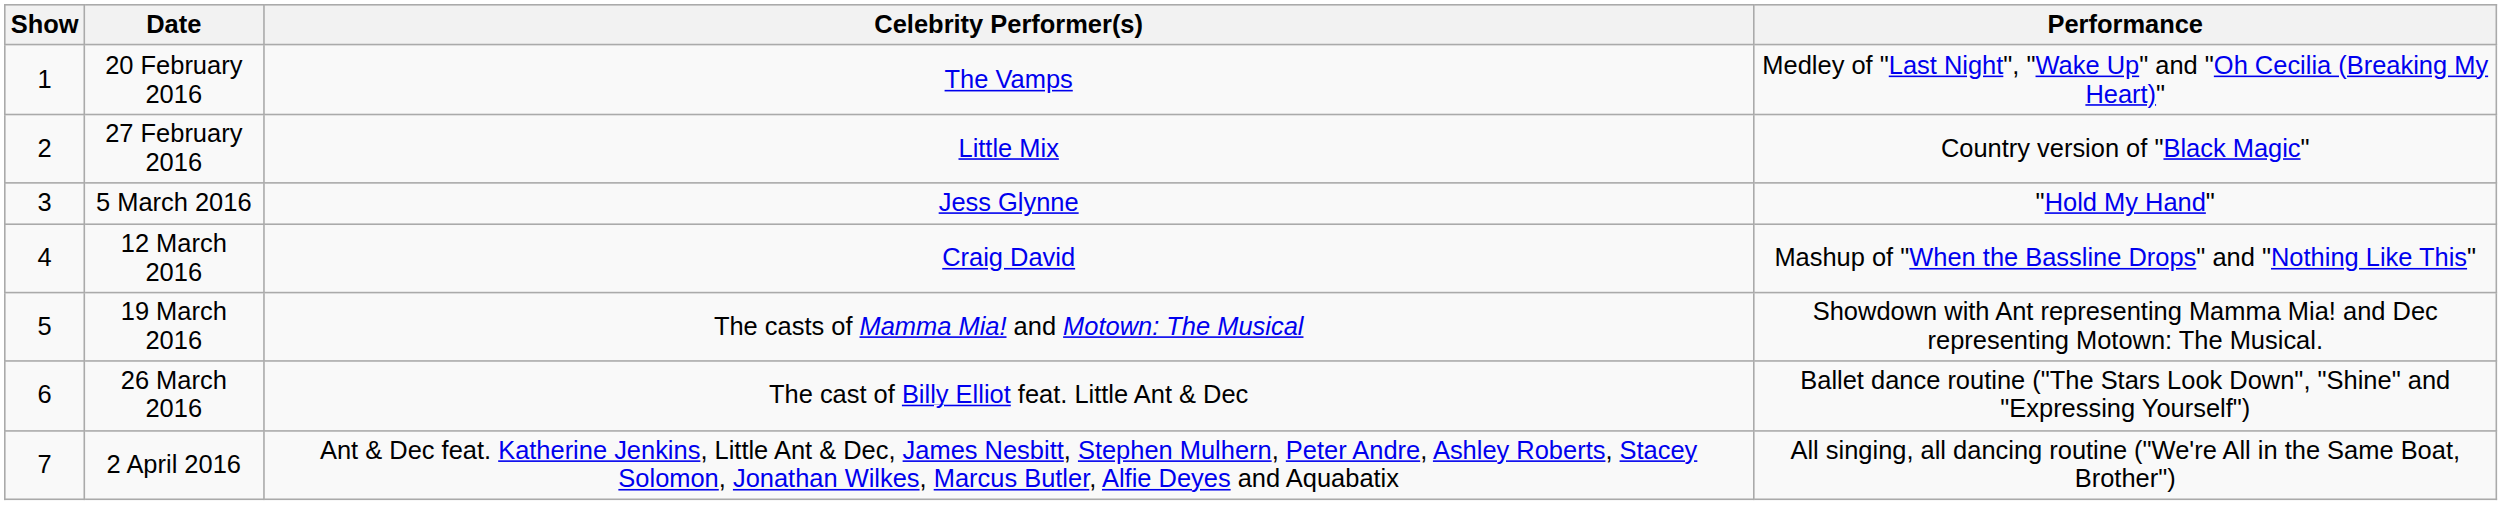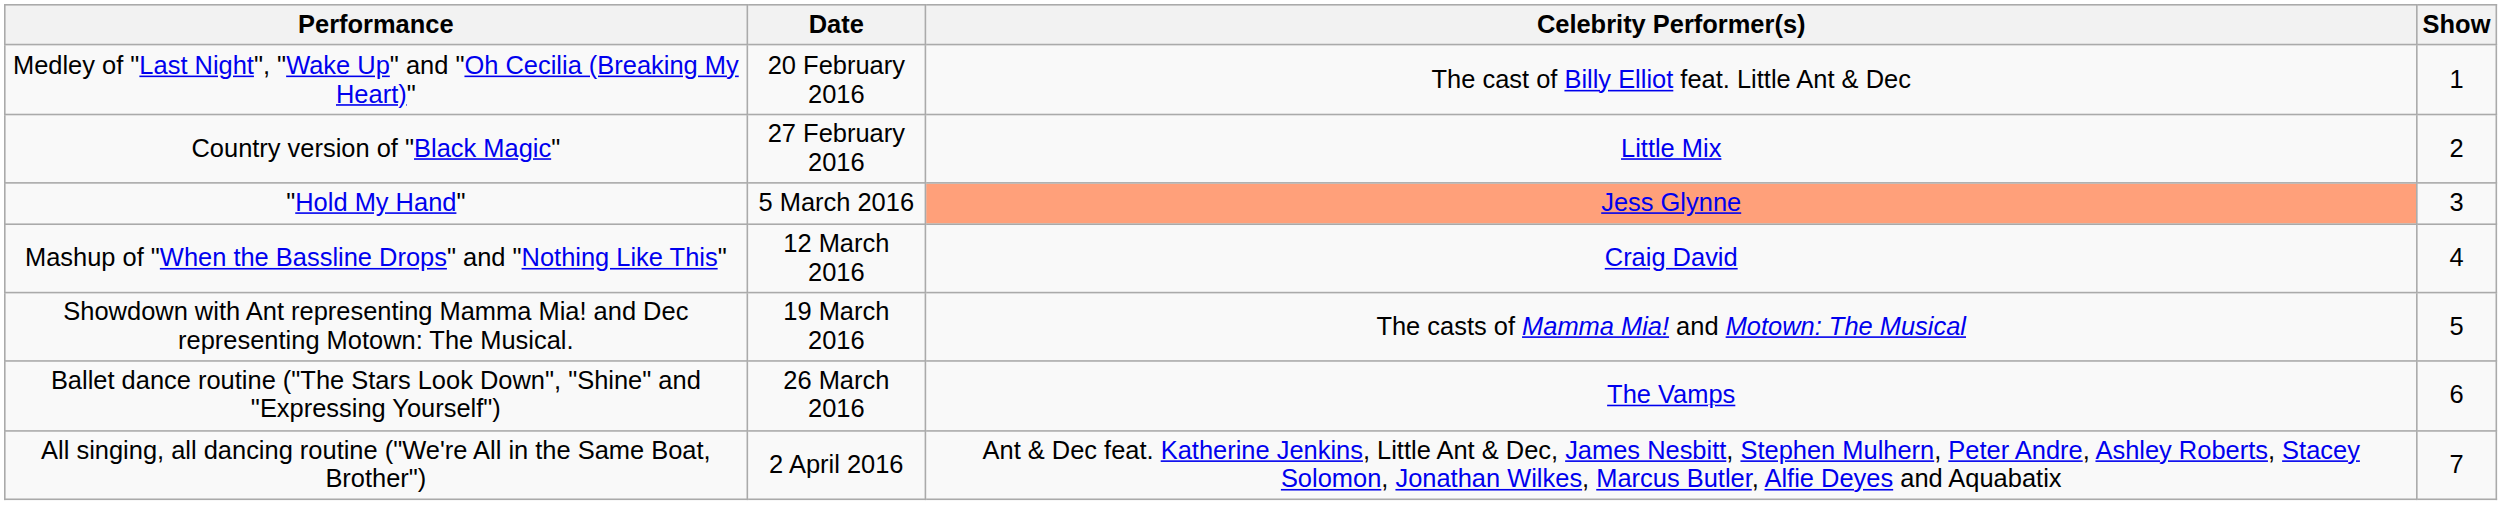columns swapped: Show <-> Performance
20 February 2016 | Celebrity Performer(s): The Vamps -> The cast of Billy Elliot feat. Little Ant & Dec
5 March 2016 | Celebrity Performer(s): no background -> lightsalmon background
26 March 2016 | Celebrity Performer(s): The cast of Billy Elliot feat. Little Ant & Dec -> The Vamps
